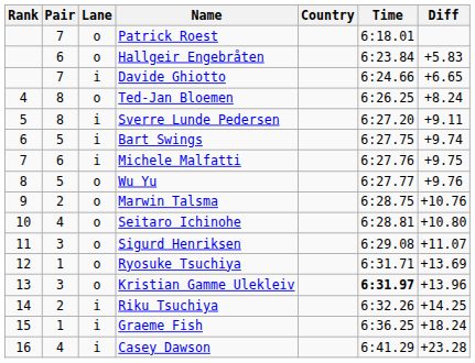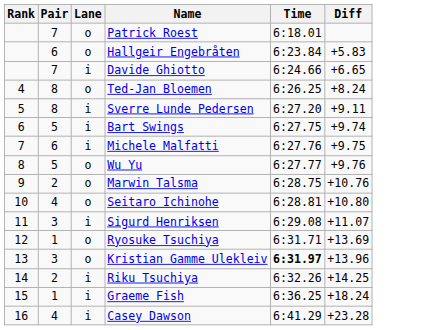- column: Country
Sigurd Henriksen | Lane: o -> i
